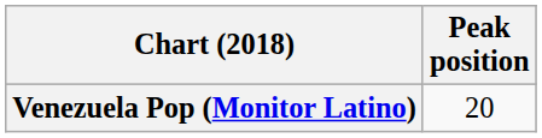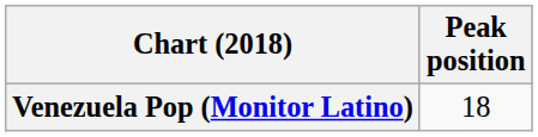Venezuela Pop (Monitor Latino) | Peak position: 20 -> 18
